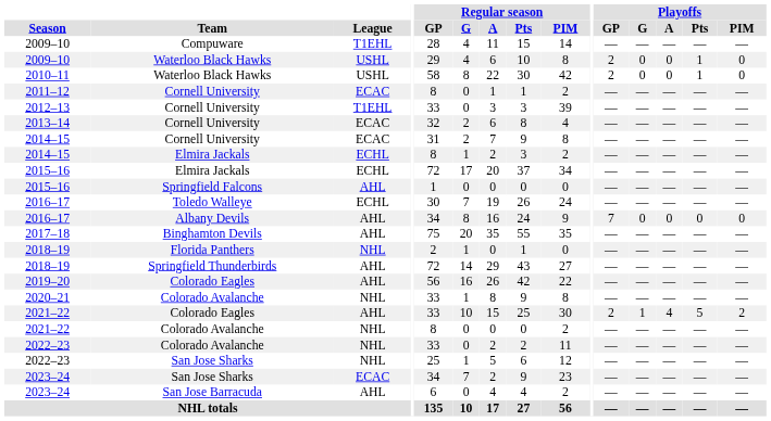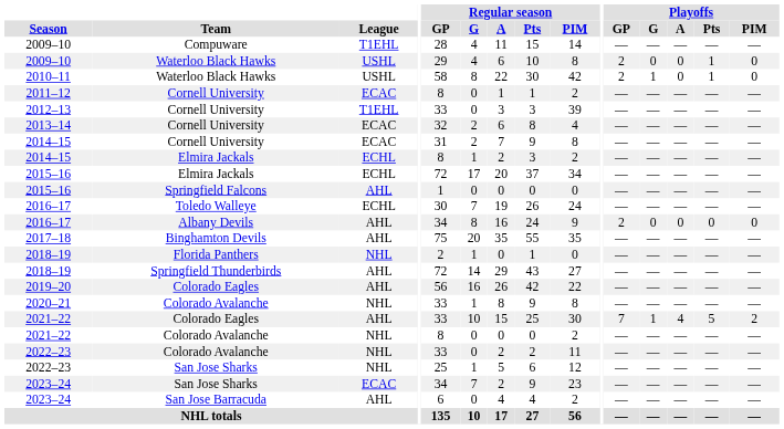2010–11 | Playoffs / G: 0 -> 1
2016–17 / Albany Devils | Playoffs / GP: 7 -> 2
2021–22 / Colorado Eagles | Playoffs / GP: 2 -> 7
